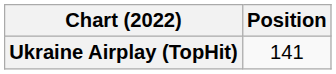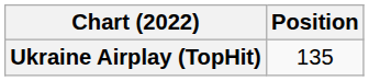Ukraine Airplay (TopHit) | Position: 141 -> 135
